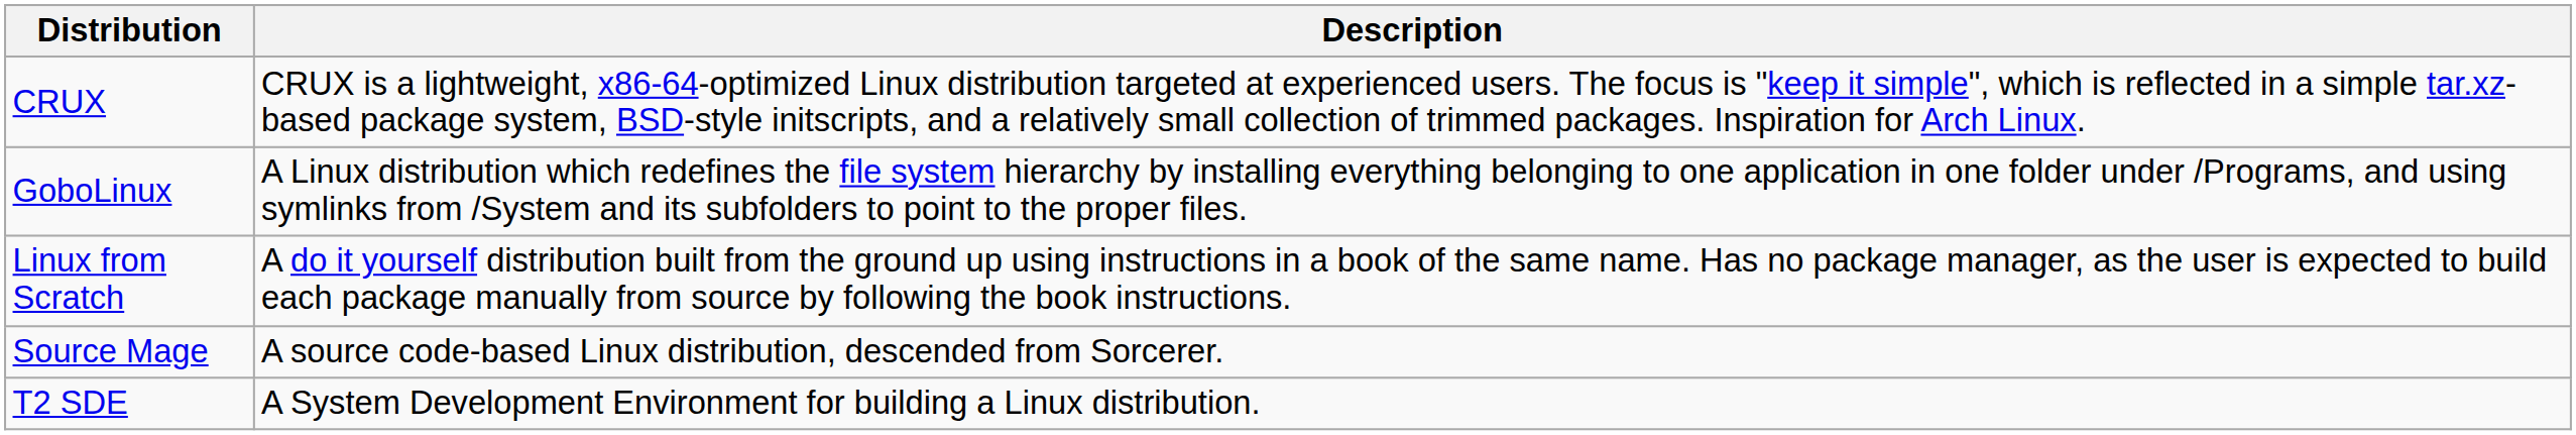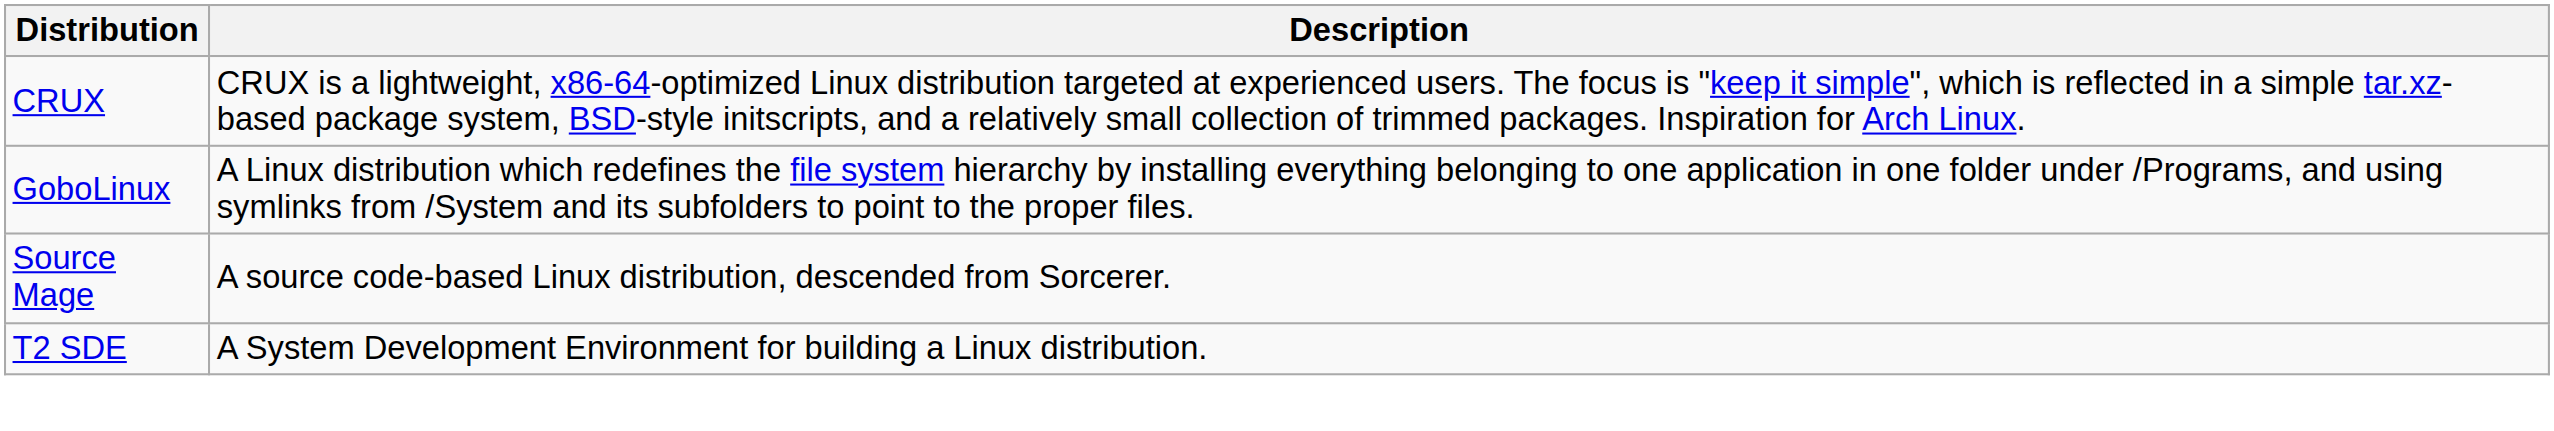- row: Linux from Scratch | A do it yourself distribution built from the ground up using instructions in a book of the same name. Has no package manager, as the user is expected to build each package manually from source by following the book instructions.
